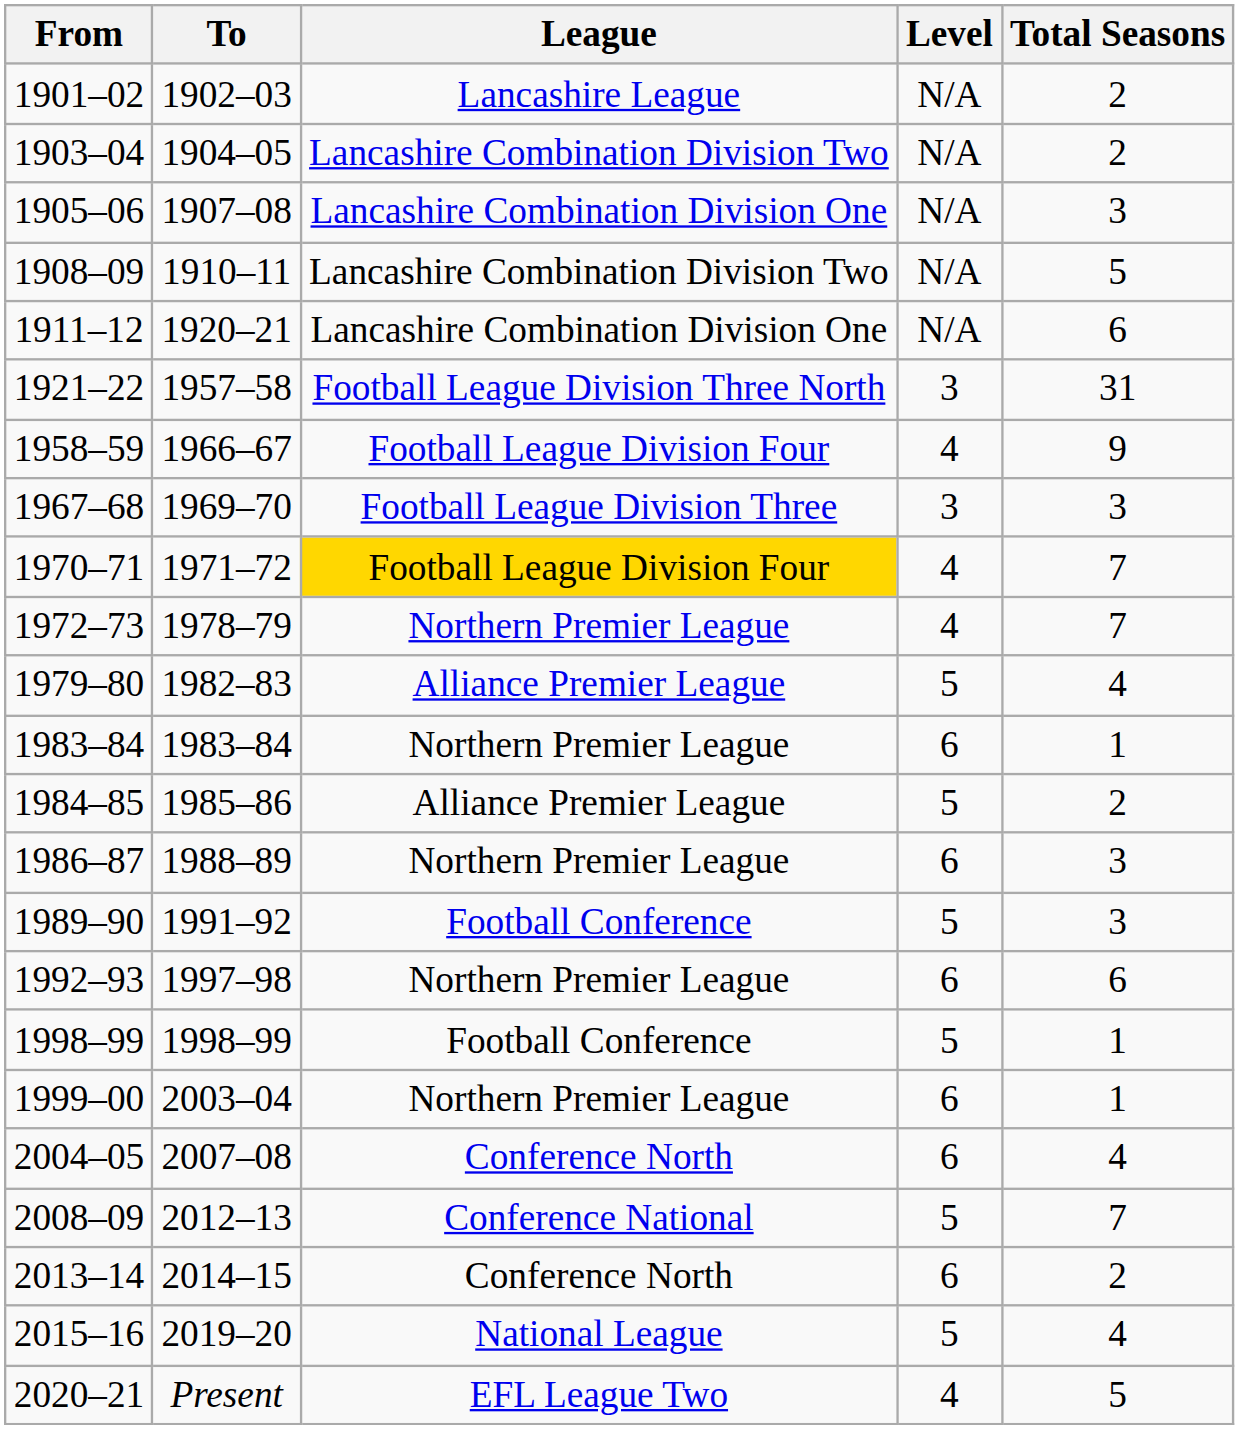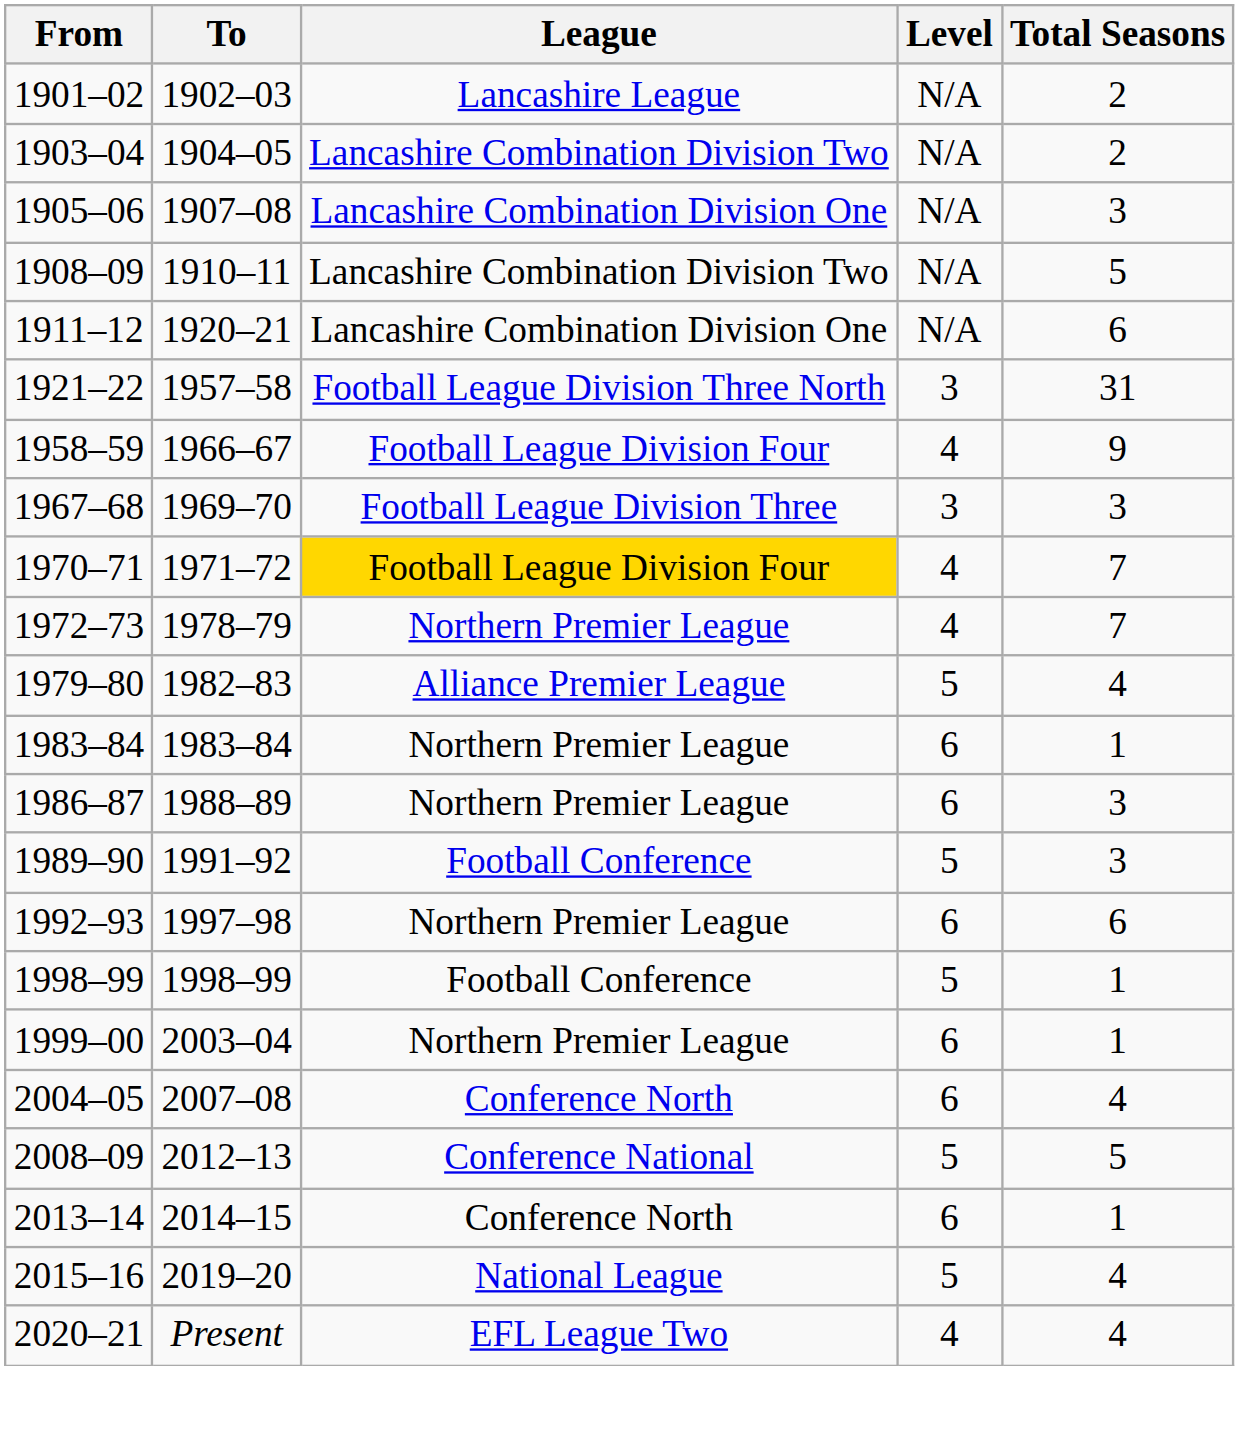- row: 1984–85 | 1985–86 | Alliance Premier League | 5 | 2
2008–09 | Total Seasons: 7 -> 5
2013–14 | Total Seasons: 2 -> 1
2020–21 | Total Seasons: 5 -> 4
